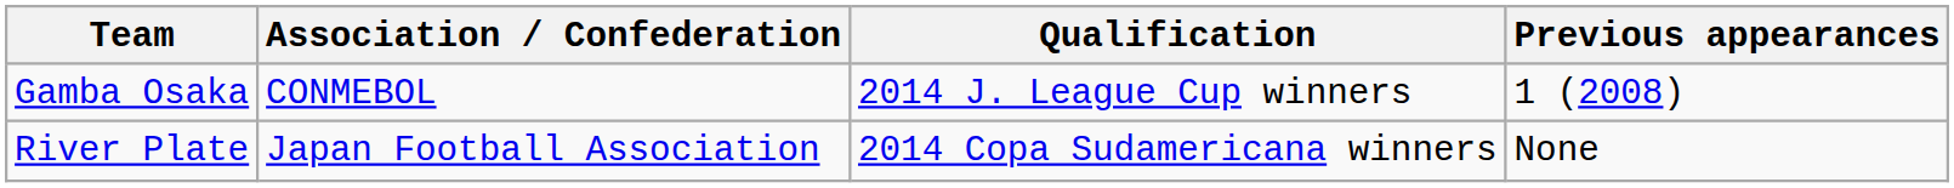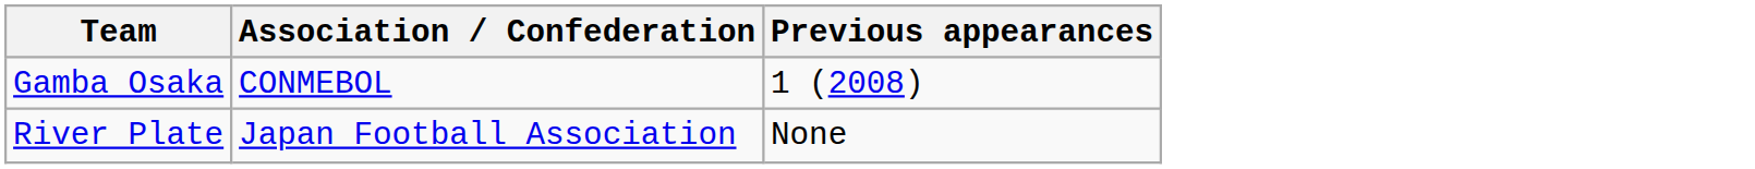- column: Qualification | 2014 J. League Cup winners | 2014 Copa Sudamericana winners
